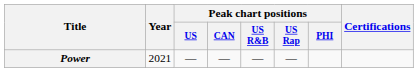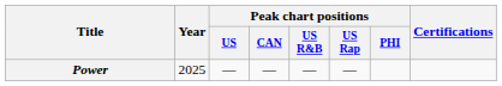Power | Year: 2021 -> 2025
